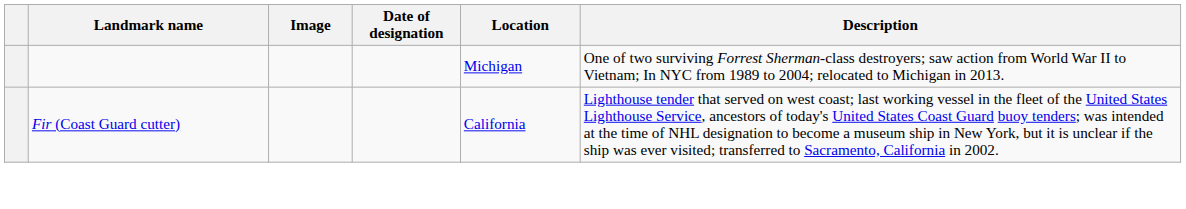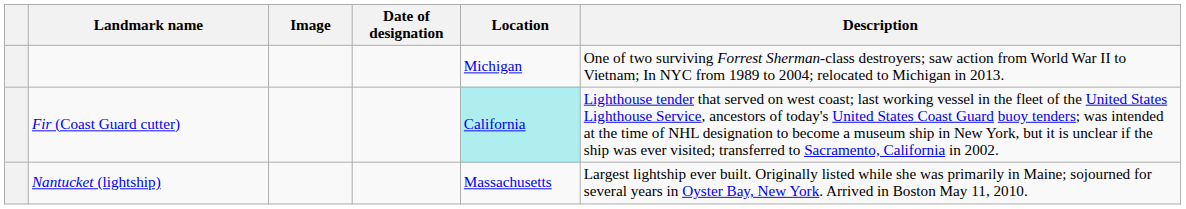Fir (Coast Guard cutter) | Location: no background -> paleturquoise background
+ row: Nantucket (lightship) | Massachusetts | Largest lightship ever built. Originally listed while she was primarily in Maine; sojourned for several years in Oyster Bay, New York. Arrived in Boston May 11, 2010.
